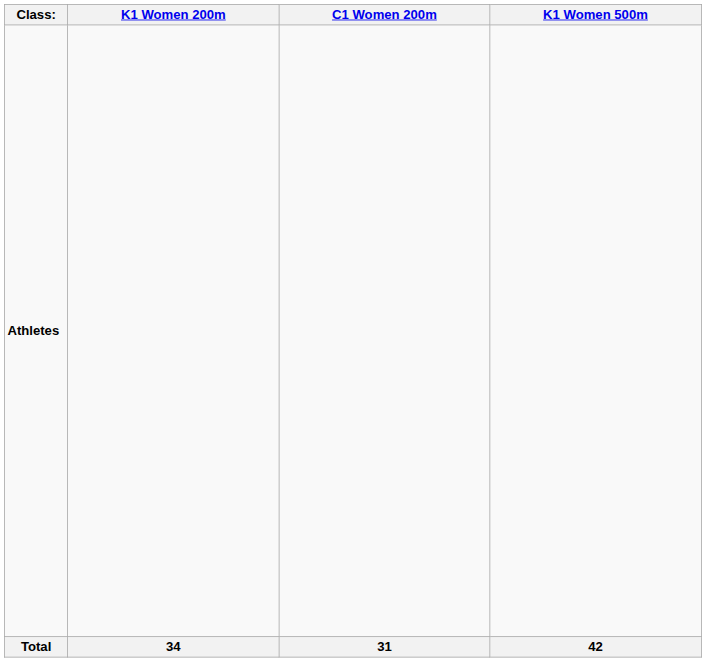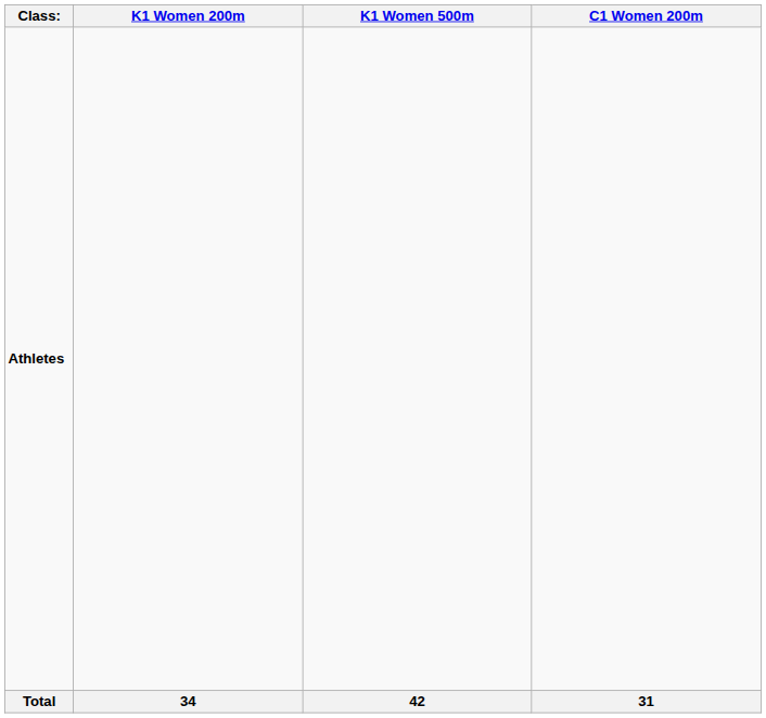columns swapped: K1 Women 500m <-> C1 Women 200m
